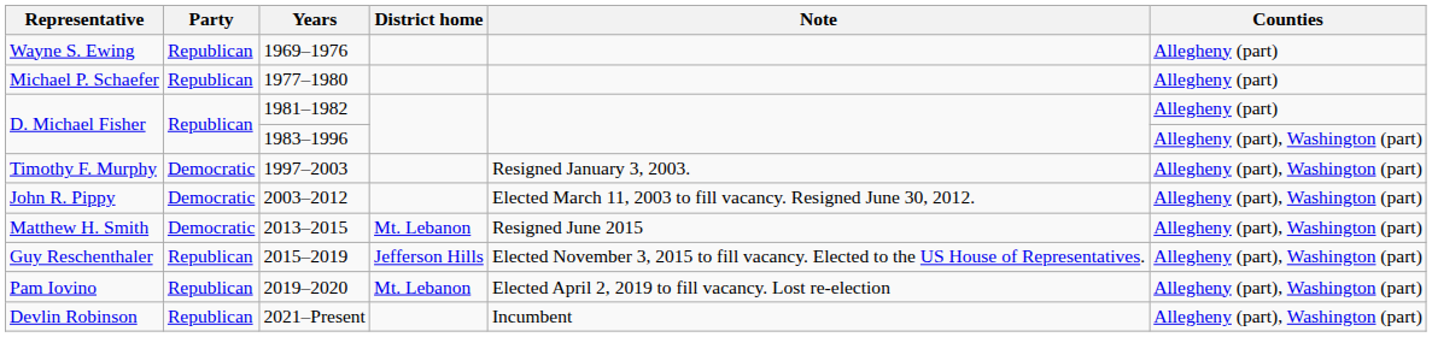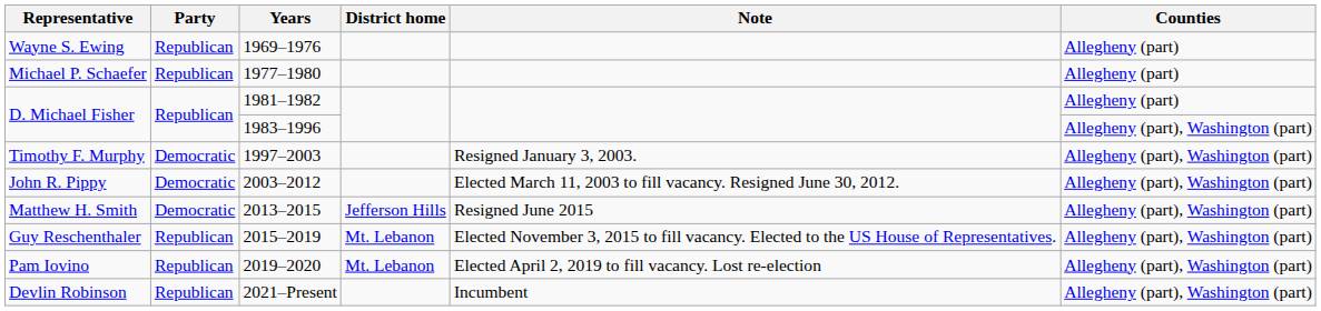Matthew H. Smith | District home: Mt. Lebanon -> Jefferson Hills
Guy Reschenthaler | District home: Jefferson Hills -> Mt. Lebanon
